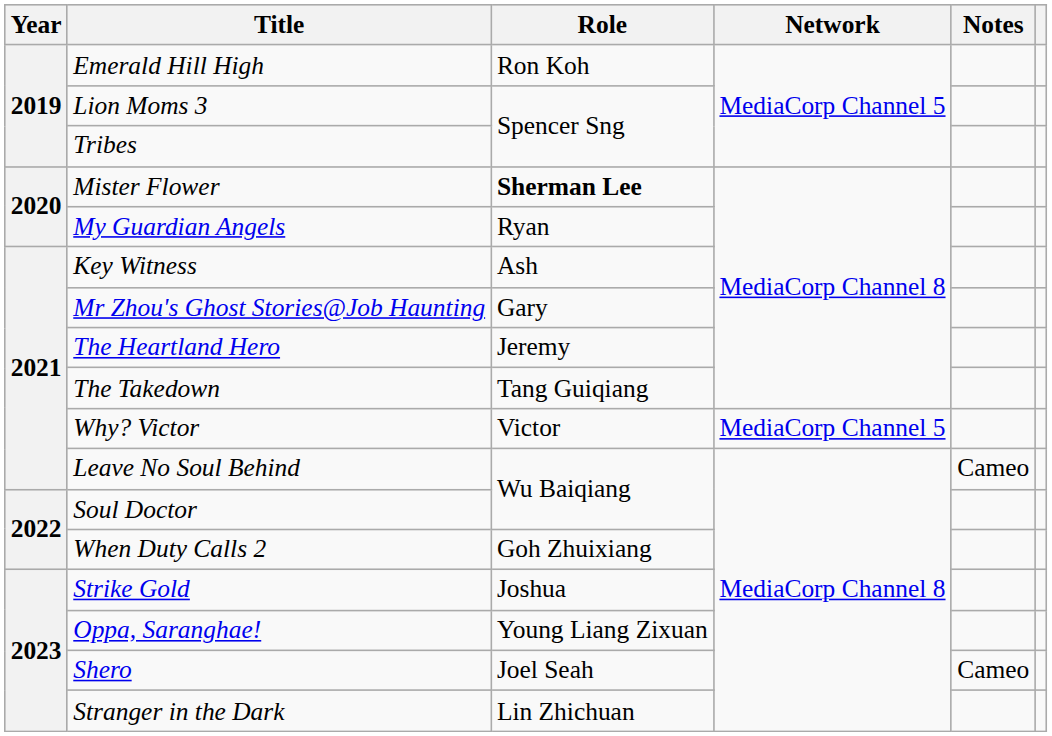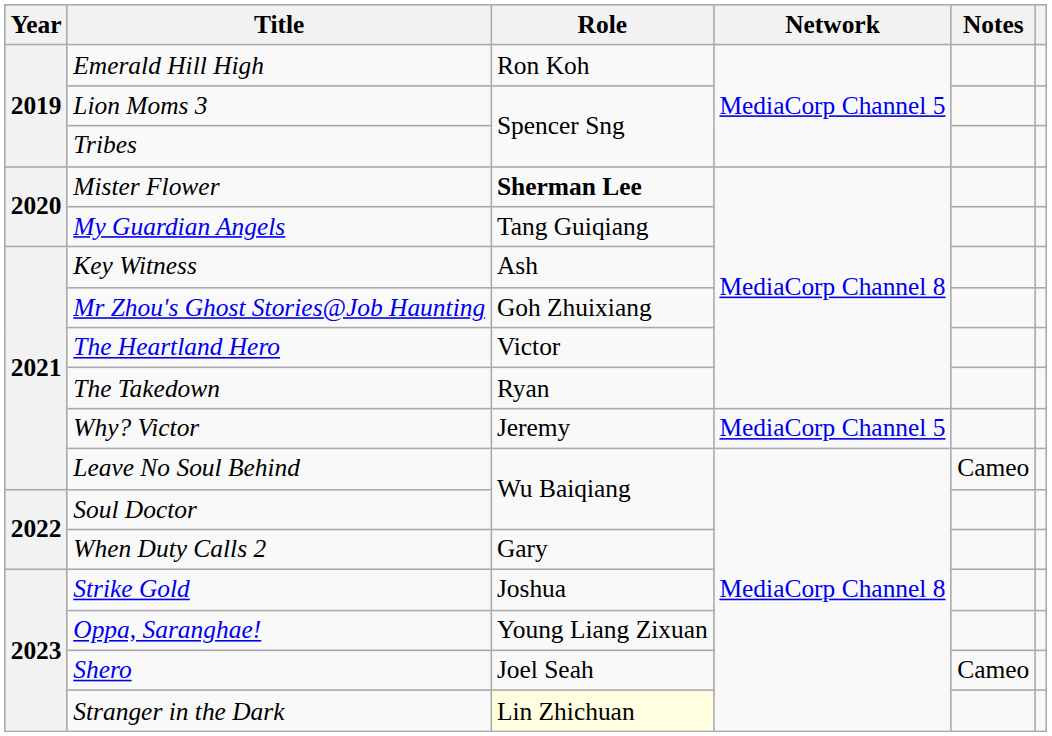My Guardian Angels | Role: Ryan -> Tang Guiqiang
Mr Zhou's Ghost Stories@Job Haunting | Role: Gary -> Goh Zhuixiang
The Heartland Hero | Role: Jeremy -> Victor
The Takedown | Role: Tang Guiqiang -> Ryan
Why? Victor | Role: Victor -> Jeremy
When Duty Calls 2 | Role: Goh Zhuixiang -> Gary
Stranger in the Dark | Role: no background -> lightyellow background
